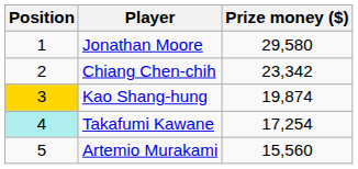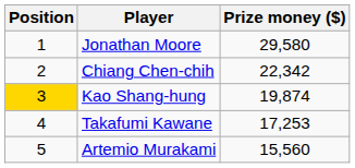Chiang Chen-chih | Prize money ($): 23,342 -> 22,342
Takafumi Kawane | Position: paleturquoise background -> no background
Takafumi Kawane | Prize money ($): 17,254 -> 17,253
